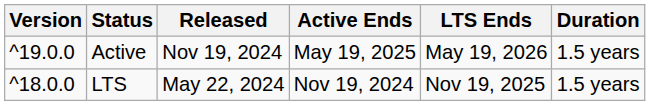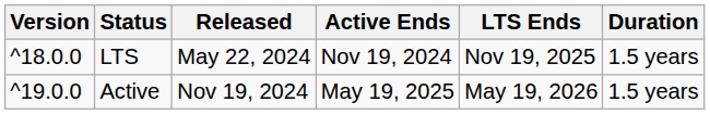rows swapped: Active <-> LTS
